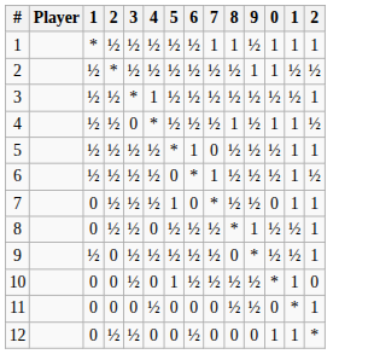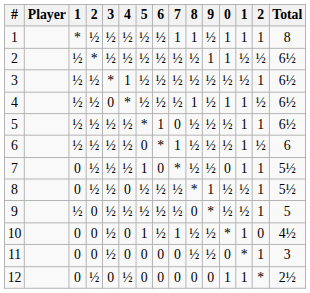+ column: Total | 8 | 6½ | 6½ | 6½ | 6½ | 6 | 5½ | 5½ | 5 | 4½ | 3 | 2½
10 | 7: ½ -> 1
11 | 3: 0 -> ½
11 | 4: ½ -> 0
12 | 3: ½ -> 0
12 | 4: 0 -> ½
12 | 6: ½ -> 0
